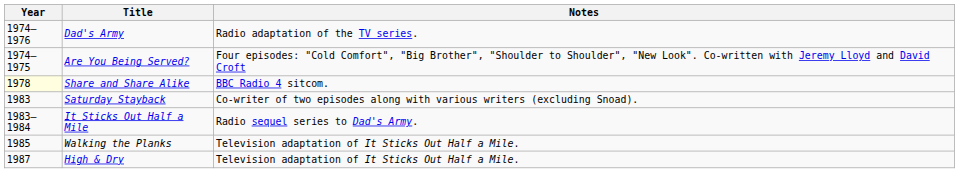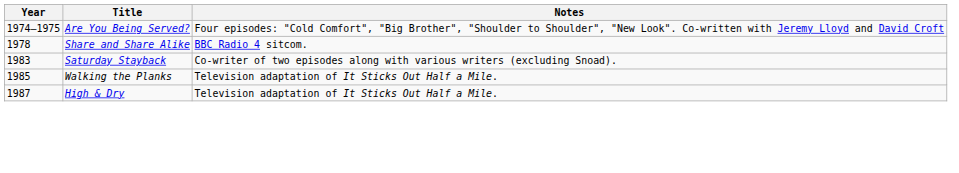- row: 1974–1976 | Dad's Army | Radio adaptation of the TV series.
Share and Share Alike | Year: lightyellow background -> no background
- row: 1983–1984 | It Sticks Out Half a Mile | Radio sequel series to Dad's Army.
